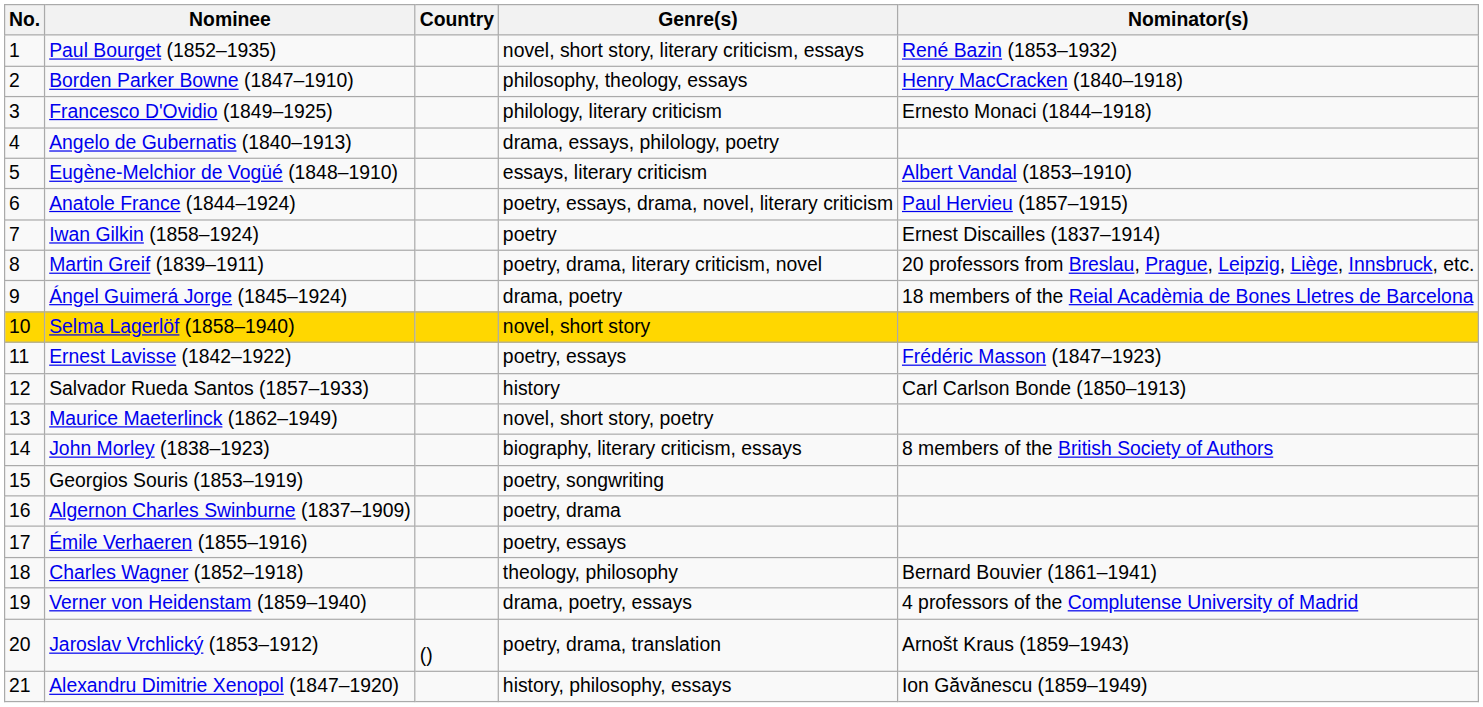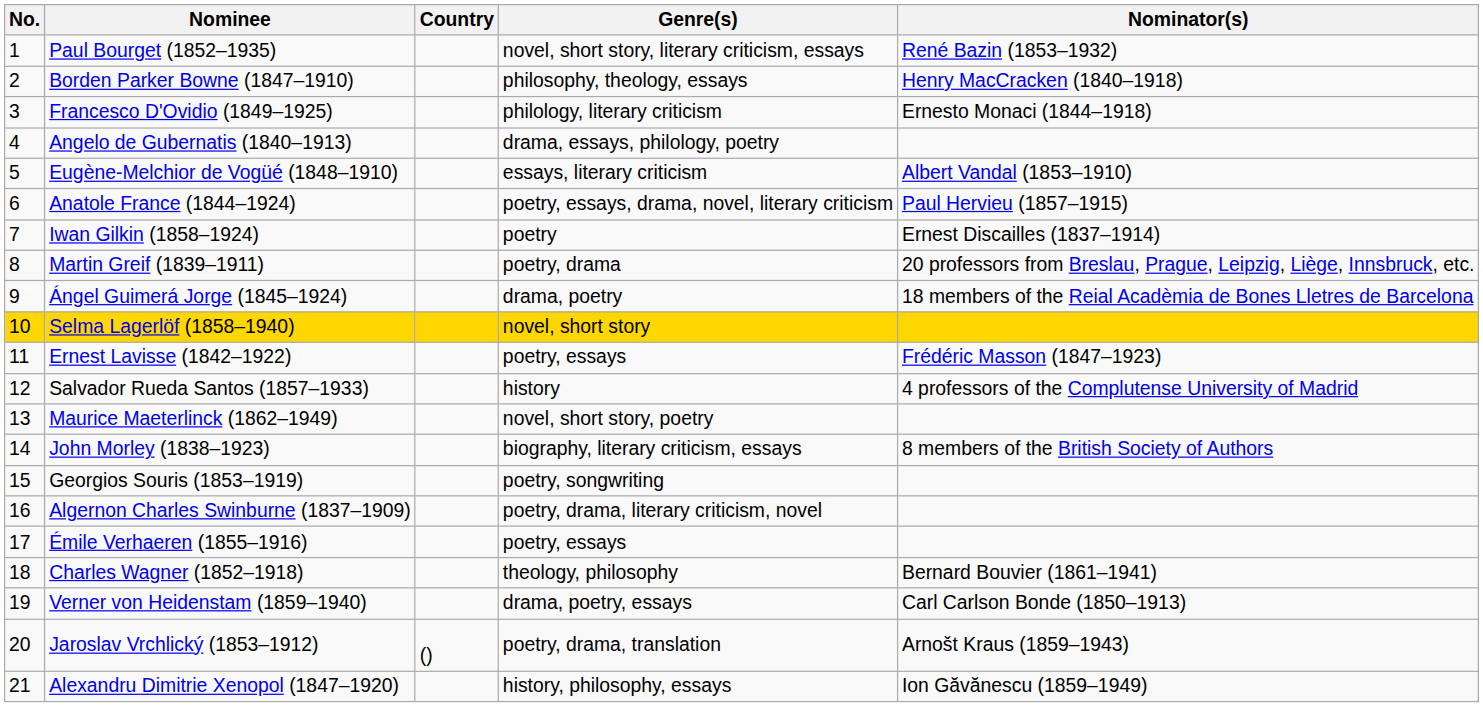Martin Greif (1839–1911) | Genre(s): poetry, drama, literary criticism, novel -> poetry, drama
Salvador Rueda Santos (1857–1933) | Nominator(s): Carl Carlson Bonde (1850–1913) -> 4 professors of the Complutense University of Madrid
Algernon Charles Swinburne (1837–1909) | Genre(s): poetry, drama -> poetry, drama, literary criticism, novel
Verner von Heidenstam (1859–1940) | Nominator(s): 4 professors of the Complutense University of Madrid -> Carl Carlson Bonde (1850–1913)
